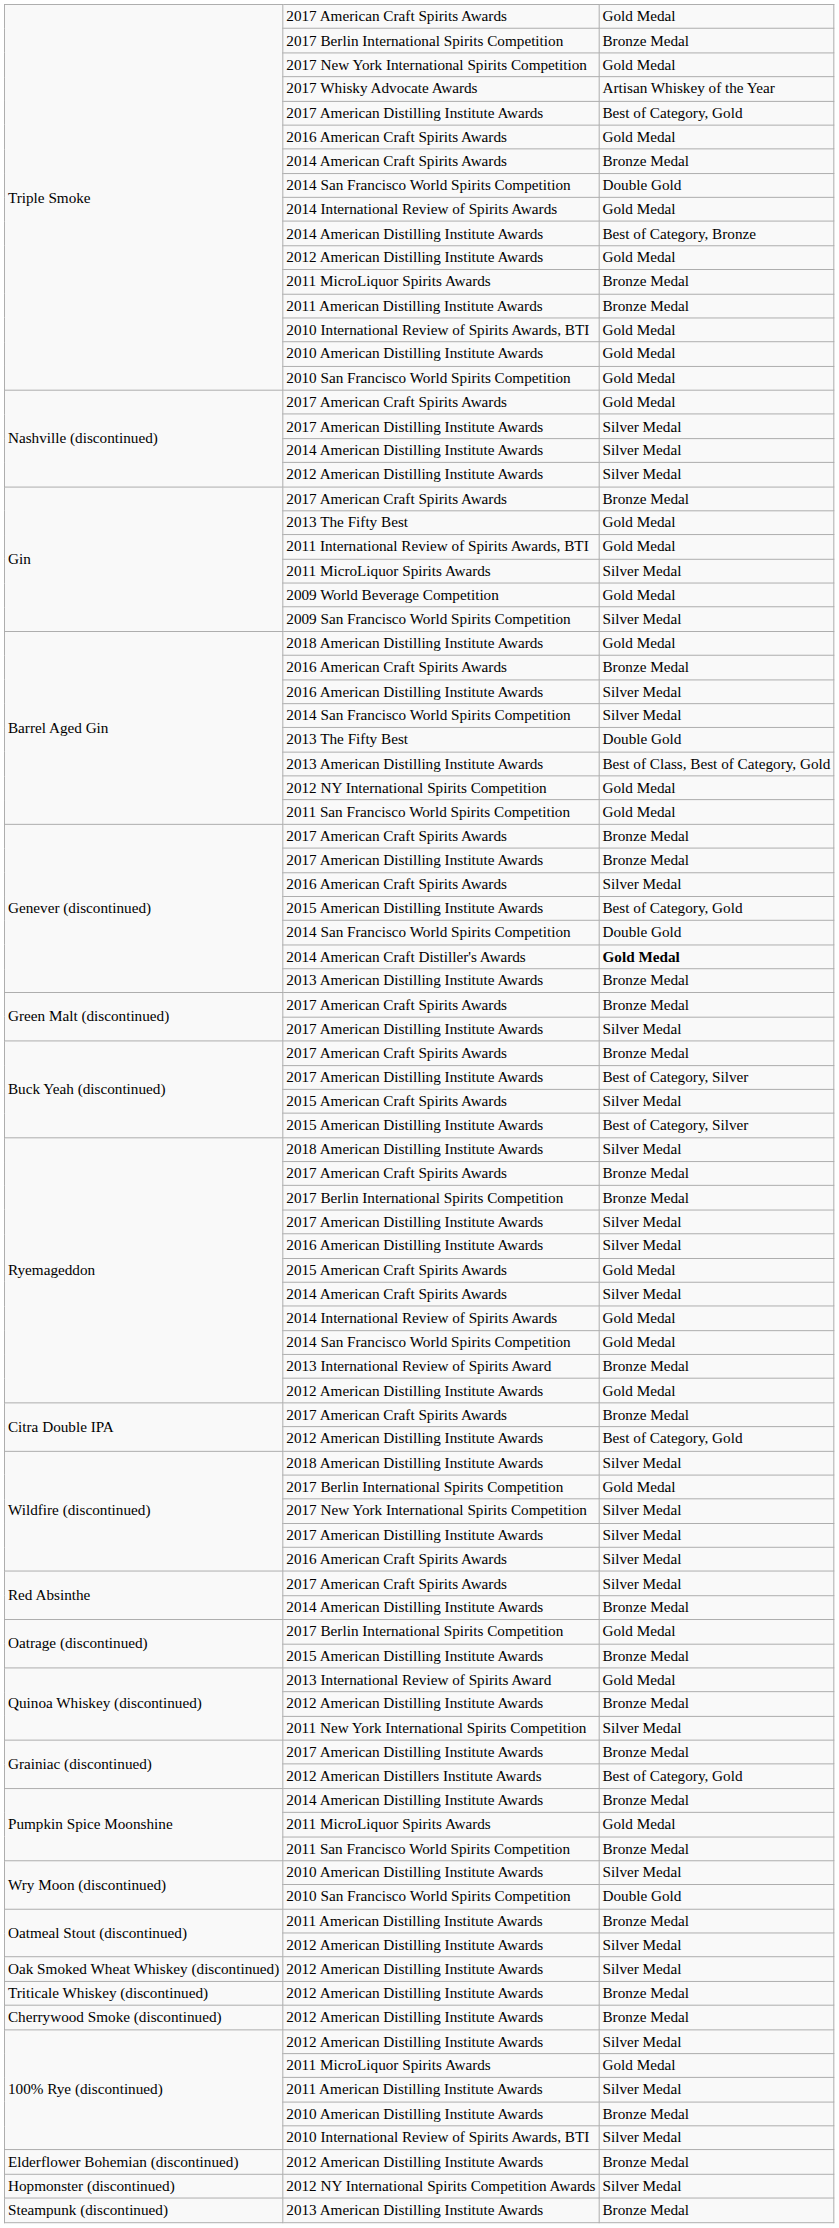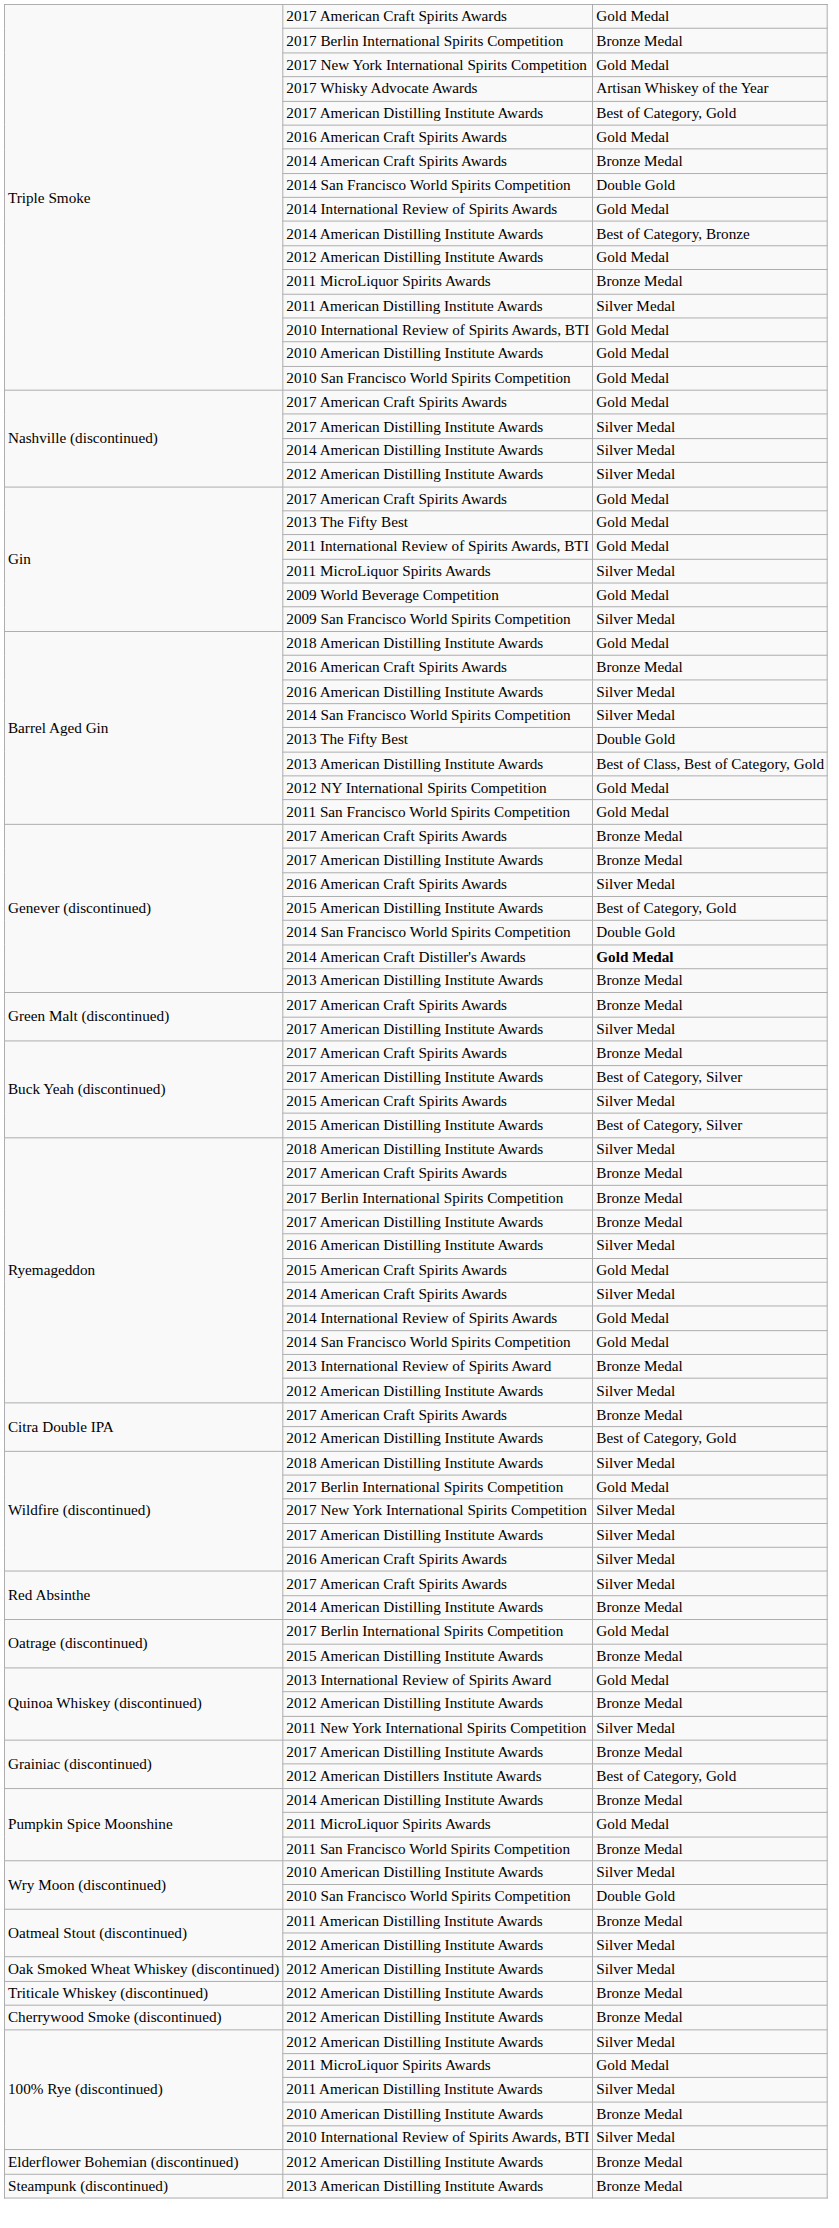Triple Smoke / 2011 American Distilling Institute Awards | column 3: Bronze Medal -> Silver Medal
Gin / 2017 American Craft Spirits Awards | column 3: Bronze Medal -> Gold Medal
Ryemageddon / 2017 American Distilling Institute Awards | column 3: Silver Medal -> Bronze Medal
Ryemageddon / 2012 American Distilling Institute Awards | column 3: Gold Medal -> Silver Medal
- row: Hopmonster (discontinued) | 2012 NY International Spirits Competition Awards | Silver Medal
